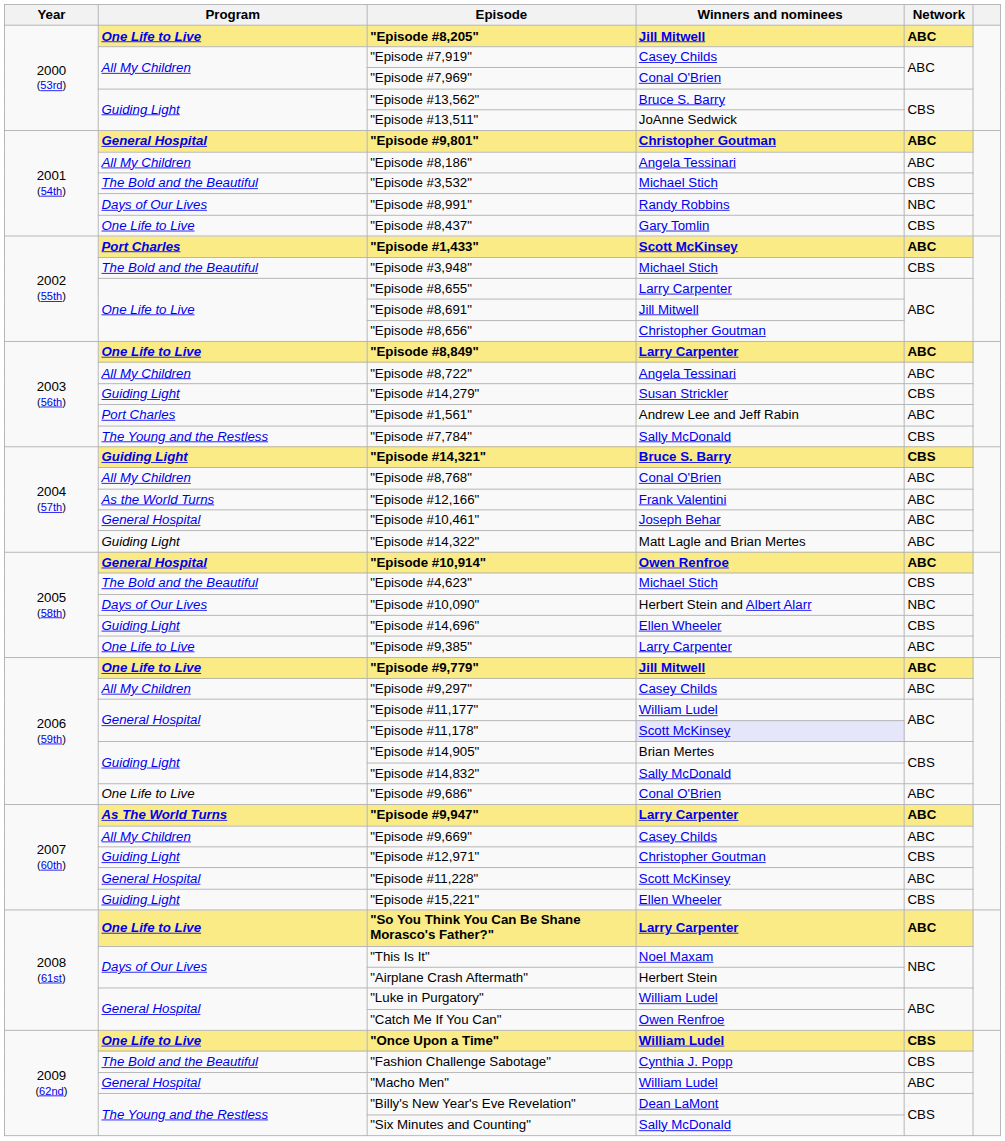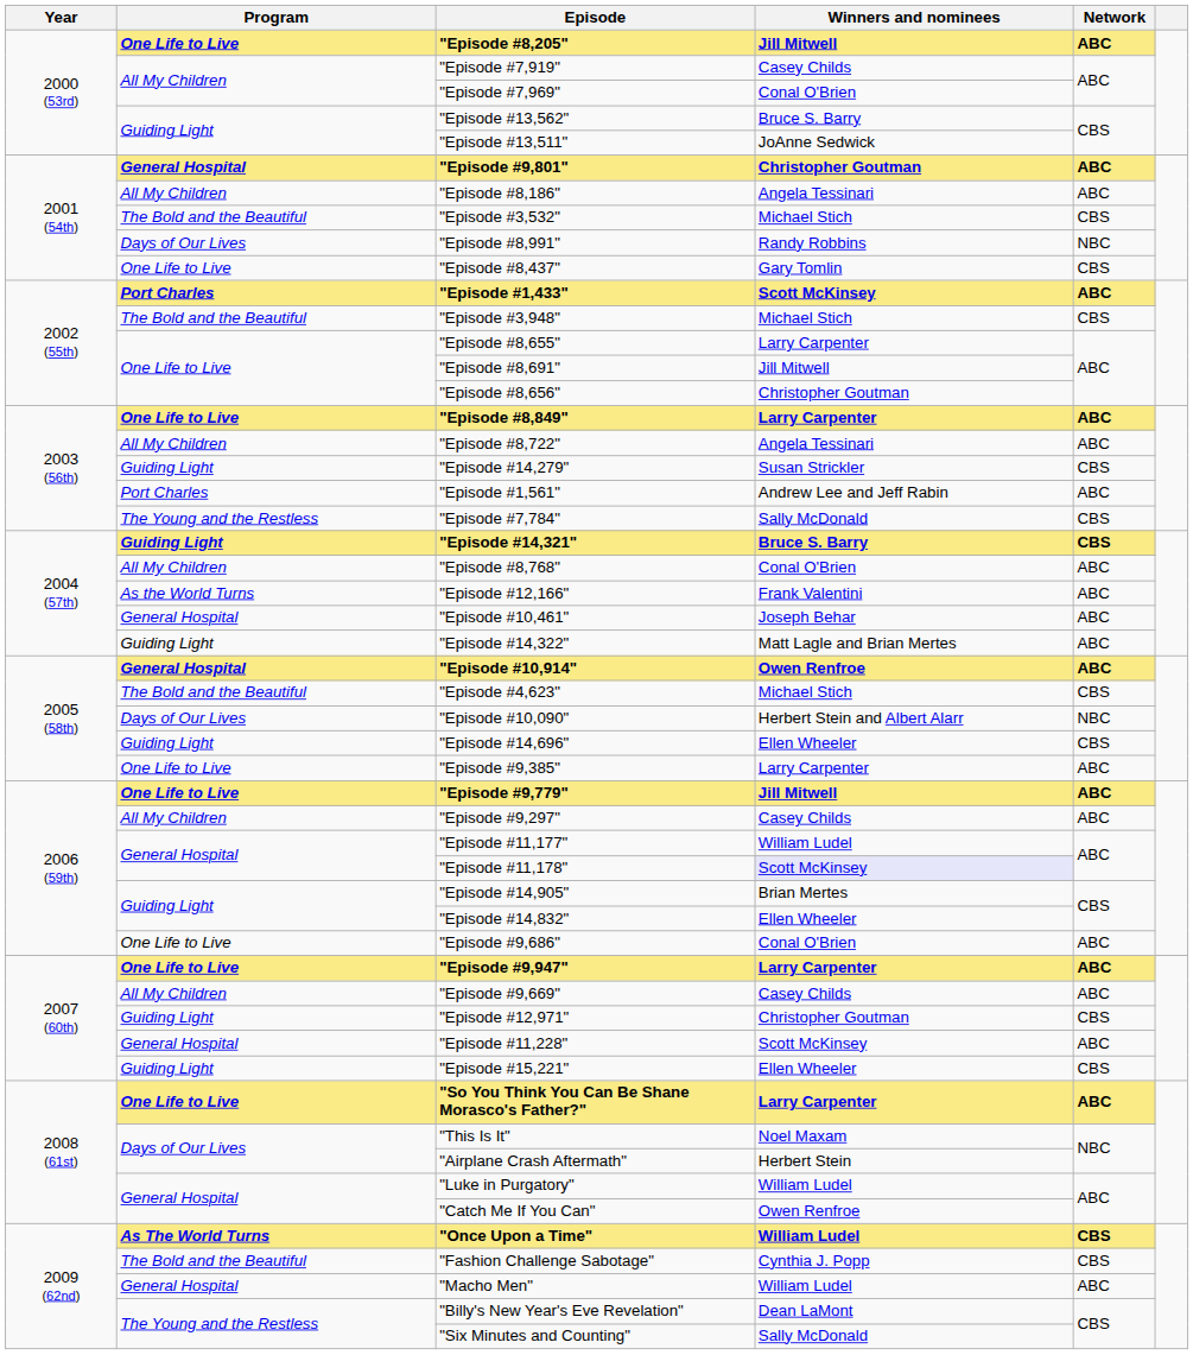"Episode #14,832" | Winners and nominees: Sally McDonald -> Ellen Wheeler
"Episode #9,947" | Program: As The World Turns -> One Life to Live
"Once Upon a Time" | Program: One Life to Live -> As The World Turns
